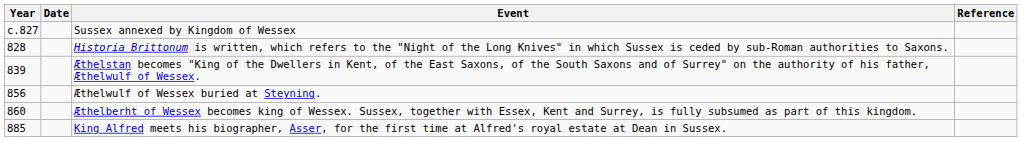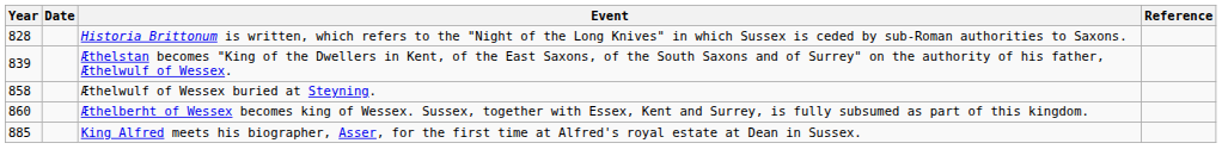- row: c.827 | Sussex annexed by Kingdom of Wessex
Æthelwulf of Wessex buried at Steyning. | Year: 856 -> 858
